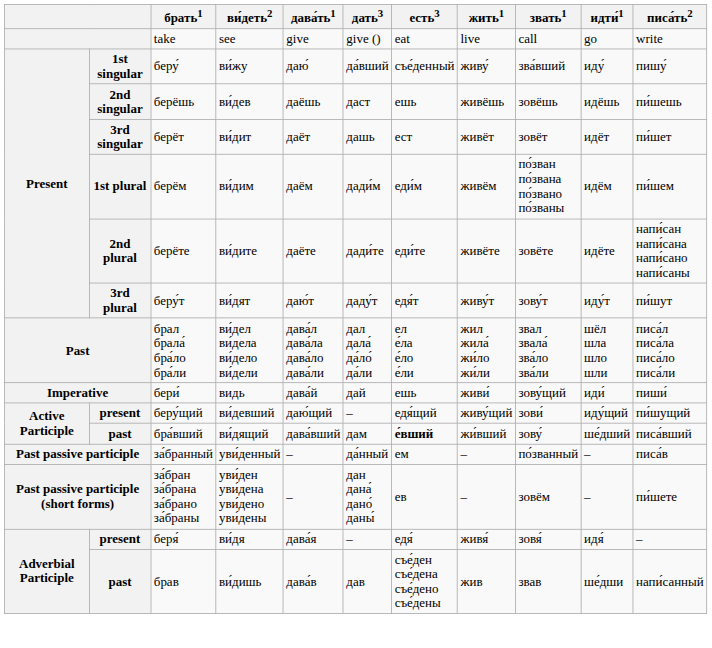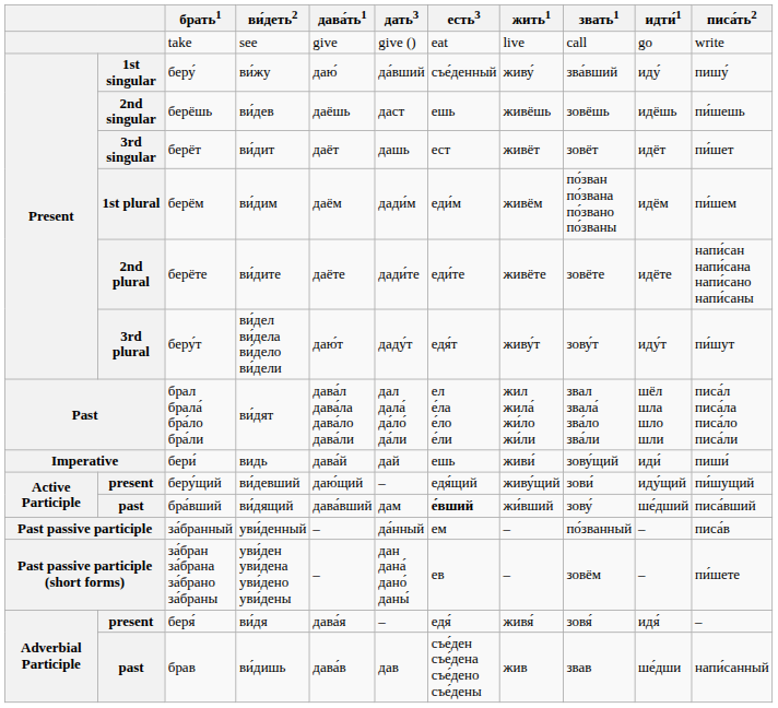беру́т | ви́деть2: ви́дят -> ви́дел ви́дела ви́дело ви́дели
брал брала́ бра́ло бра́ли | ви́деть2: ви́дел ви́дела ви́дело ви́дели -> ви́дят
